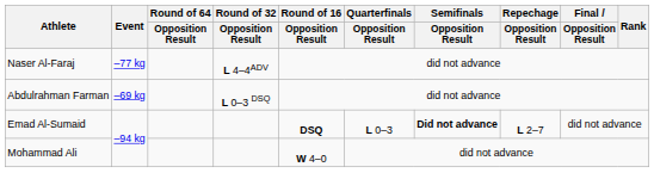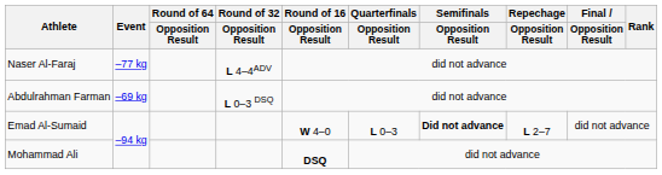Emad Al-Sumaid | Round of 16 / Opposition Result: DSQ -> W 4–0
Mohammad Ali | Round of 16 / Opposition Result: W 4–0 -> DSQ
